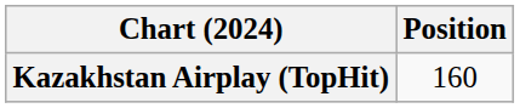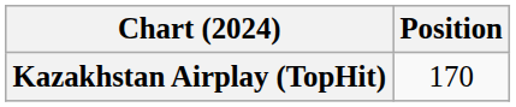Kazakhstan Airplay (TopHit) | Position: 160 -> 170
